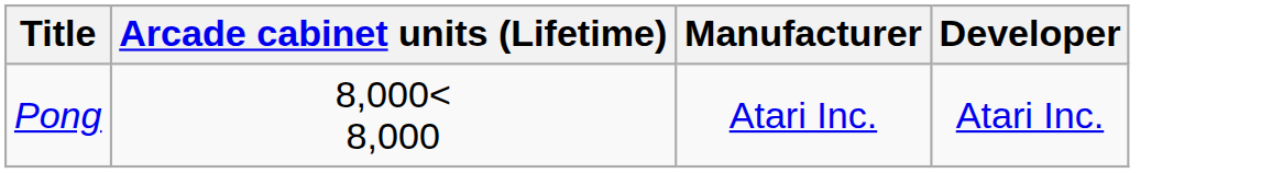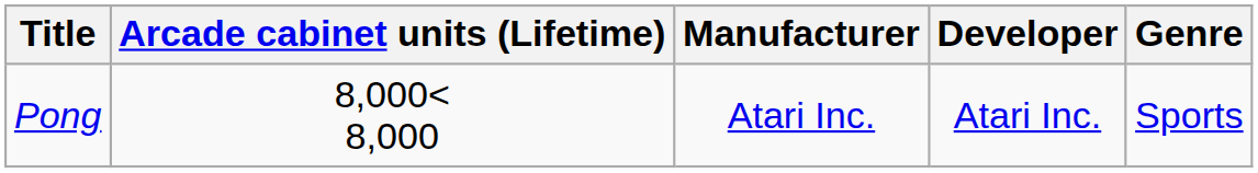+ column: Genre | Sports
